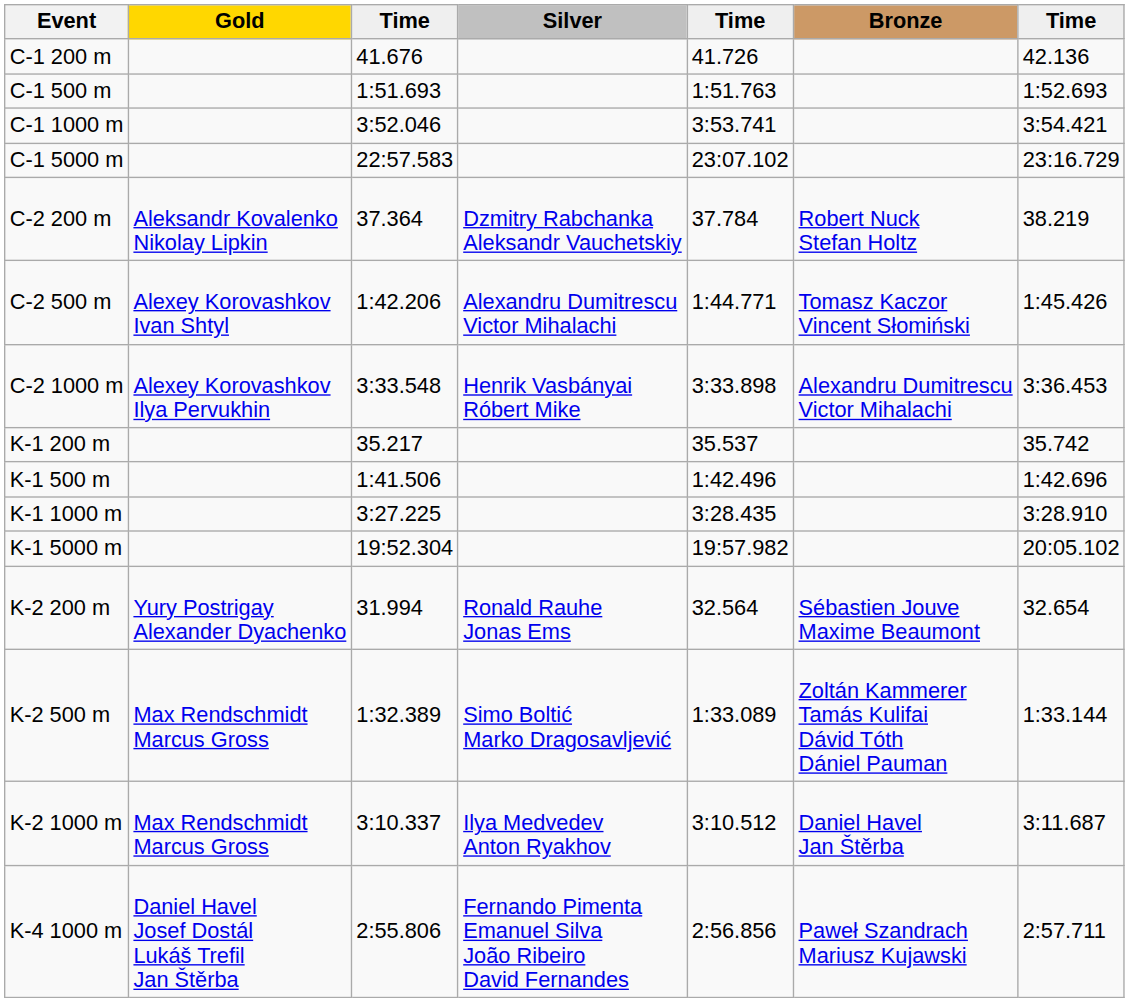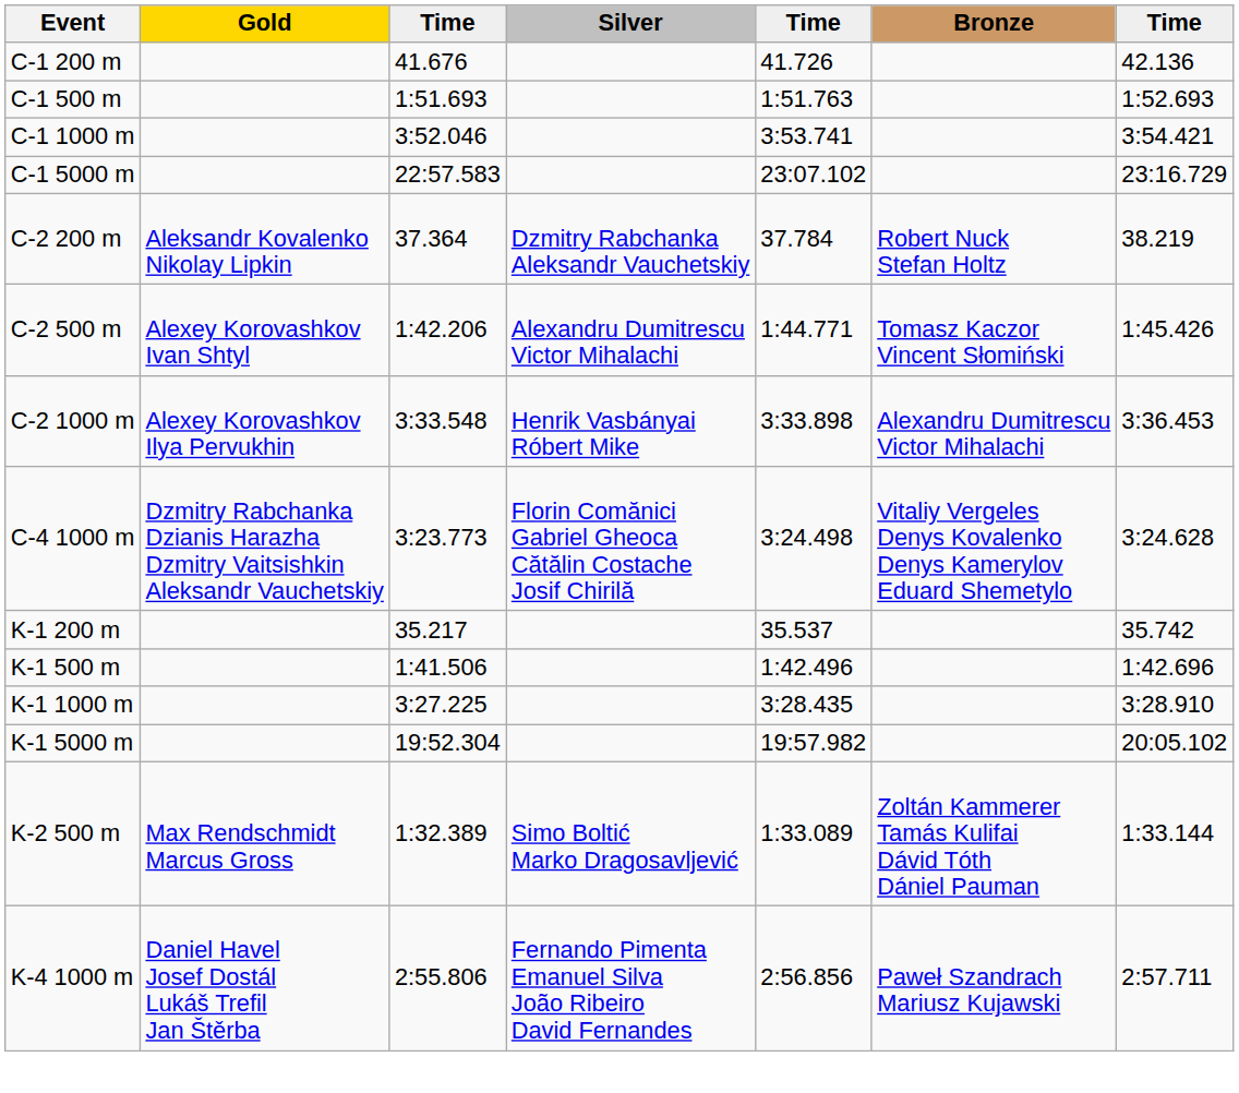+ row: C-4 1000 m | Dzmitry Rabchanka Dzianis Harazha Dzmitry Vaitsishkin Aleksandr Vauchetskiy | 3:23.773 | Florin Comănici Gabriel Gheoca Cătălin Costache Josif Chirilă | 3:24.498 | Vitaliy Vergeles Denys Kovalenko Denys Kamerylov Eduard Shemetylo | 3:24.628
- row: K-2 200 m | Yury Postrigay Alexander Dyachenko | 31.994 | Ronald Rauhe Jonas Ems | 32.564 | Sébastien Jouve Maxime Beaumont | 32.654
- row: K-2 1000 m | Max Rendschmidt Marcus Gross | 3:10.337 | Ilya Medvedev Anton Ryakhov | 3:10.512 | Daniel Havel Jan Štěrba | 3:11.687
